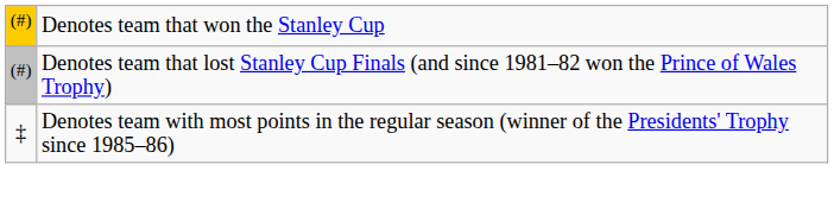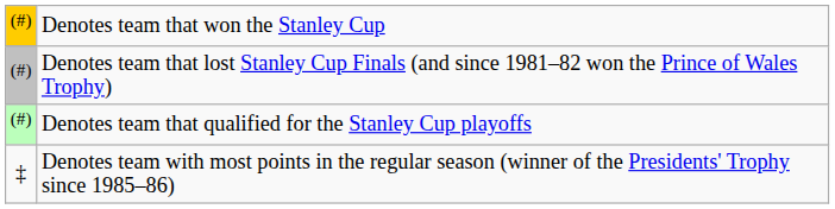+ row: (#) | Denotes team that qualified for the Stanley Cup playoffs
